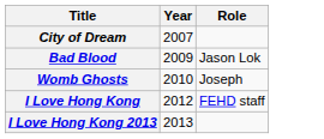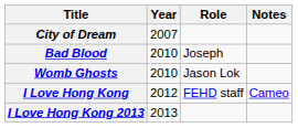+ column: Notes | Cameo
Bad Blood | Year: 2009 -> 2010
Bad Blood | Role: Jason Lok -> Joseph
Womb Ghosts | Role: Joseph -> Jason Lok
